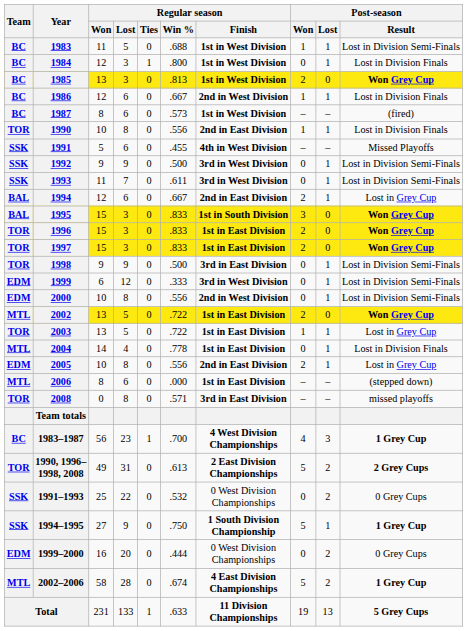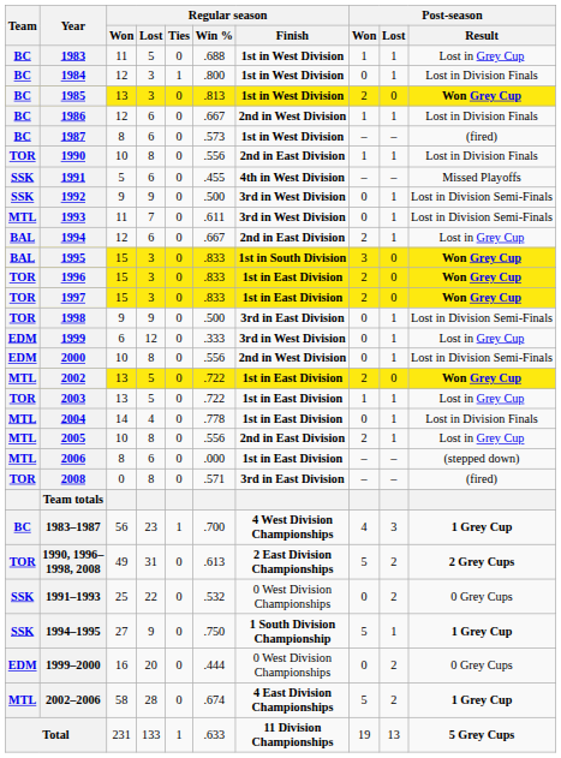1983 | Post-season / Result: Lost in Division Semi-Finals -> Lost in Grey Cup
1993 | Team: SSK -> MTL
1999 | Post-season / Result: Lost in Division Semi-Finals -> Lost in Grey Cup
2005 | Team: EDM -> MTL
2008 | Post-season / Result: missed playoffs -> (fired)
